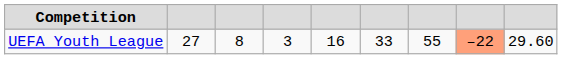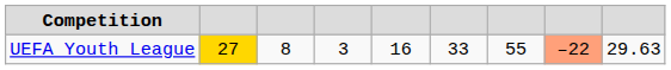UEFA Youth League | column 2: no background -> gold background
UEFA Youth League | column 9: 29.60 -> 29.63
